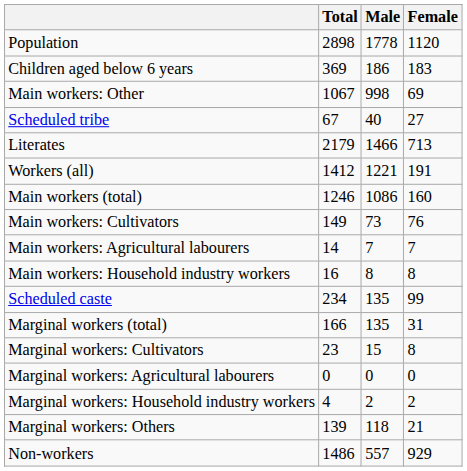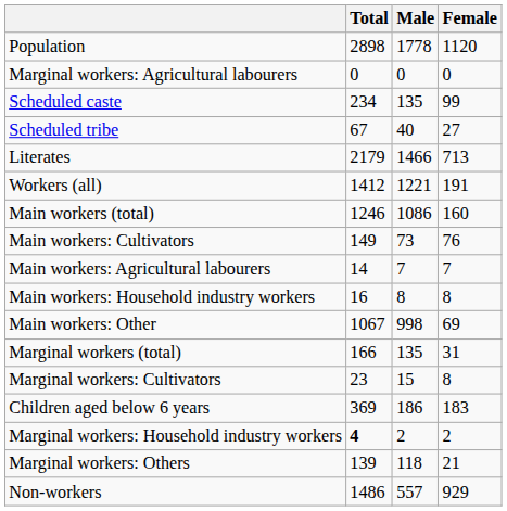rows swapped: Children aged below 6 years <-> Marginal workers: Agricultural labourers
rows swapped: Scheduled caste <-> Main workers: Other
Marginal workers: Household industry workers | Total: normal -> bold
